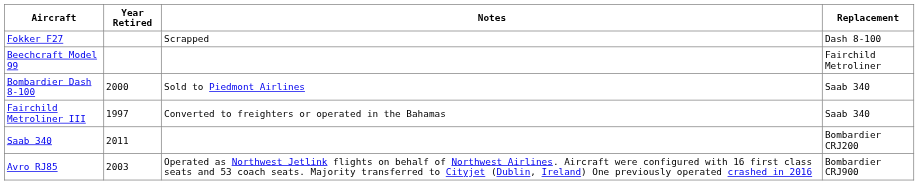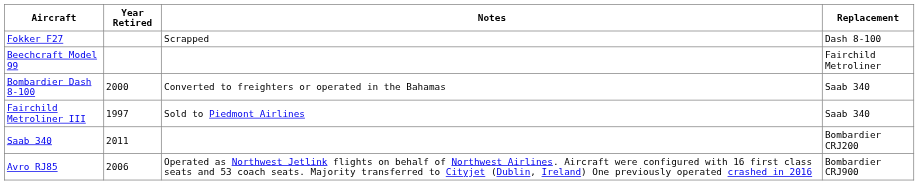Bombardier Dash 8-100 | Notes: Sold to Piedmont Airlines -> Converted to freighters or operated in the Bahamas
Fairchild Metroliner III | Notes: Converted to freighters or operated in the Bahamas -> Sold to Piedmont Airlines
Avro RJ85 | Year Retired: 2003 -> 2006
